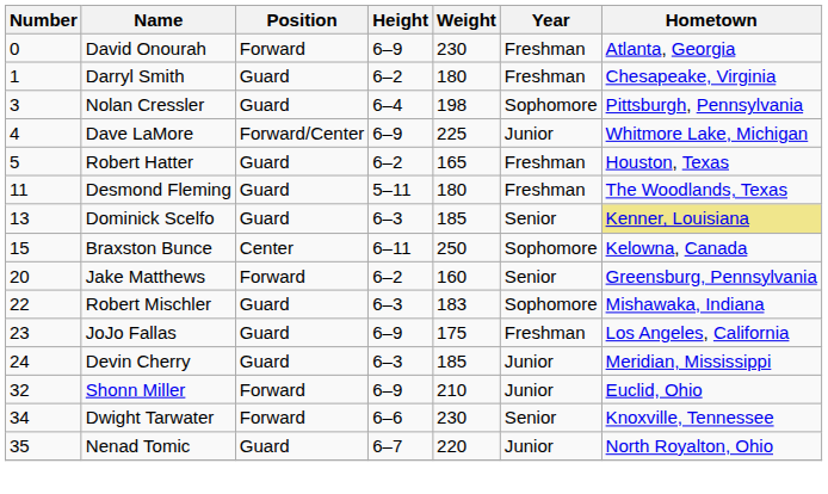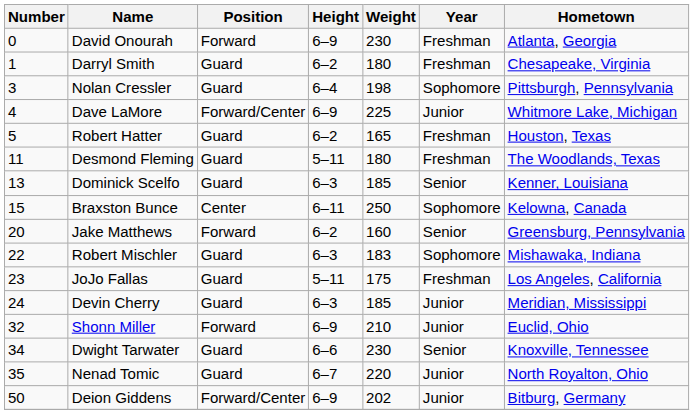Dominick Scelfo | Hometown: khaki background -> no background
JoJo Fallas | Height: 6–9 -> 5–11
Dwight Tarwater | Position: Forward -> Guard
+ row: 50 | Deion Giddens | Forward/Center | 6–9 | 202 | Junior | Bitburg, Germany
